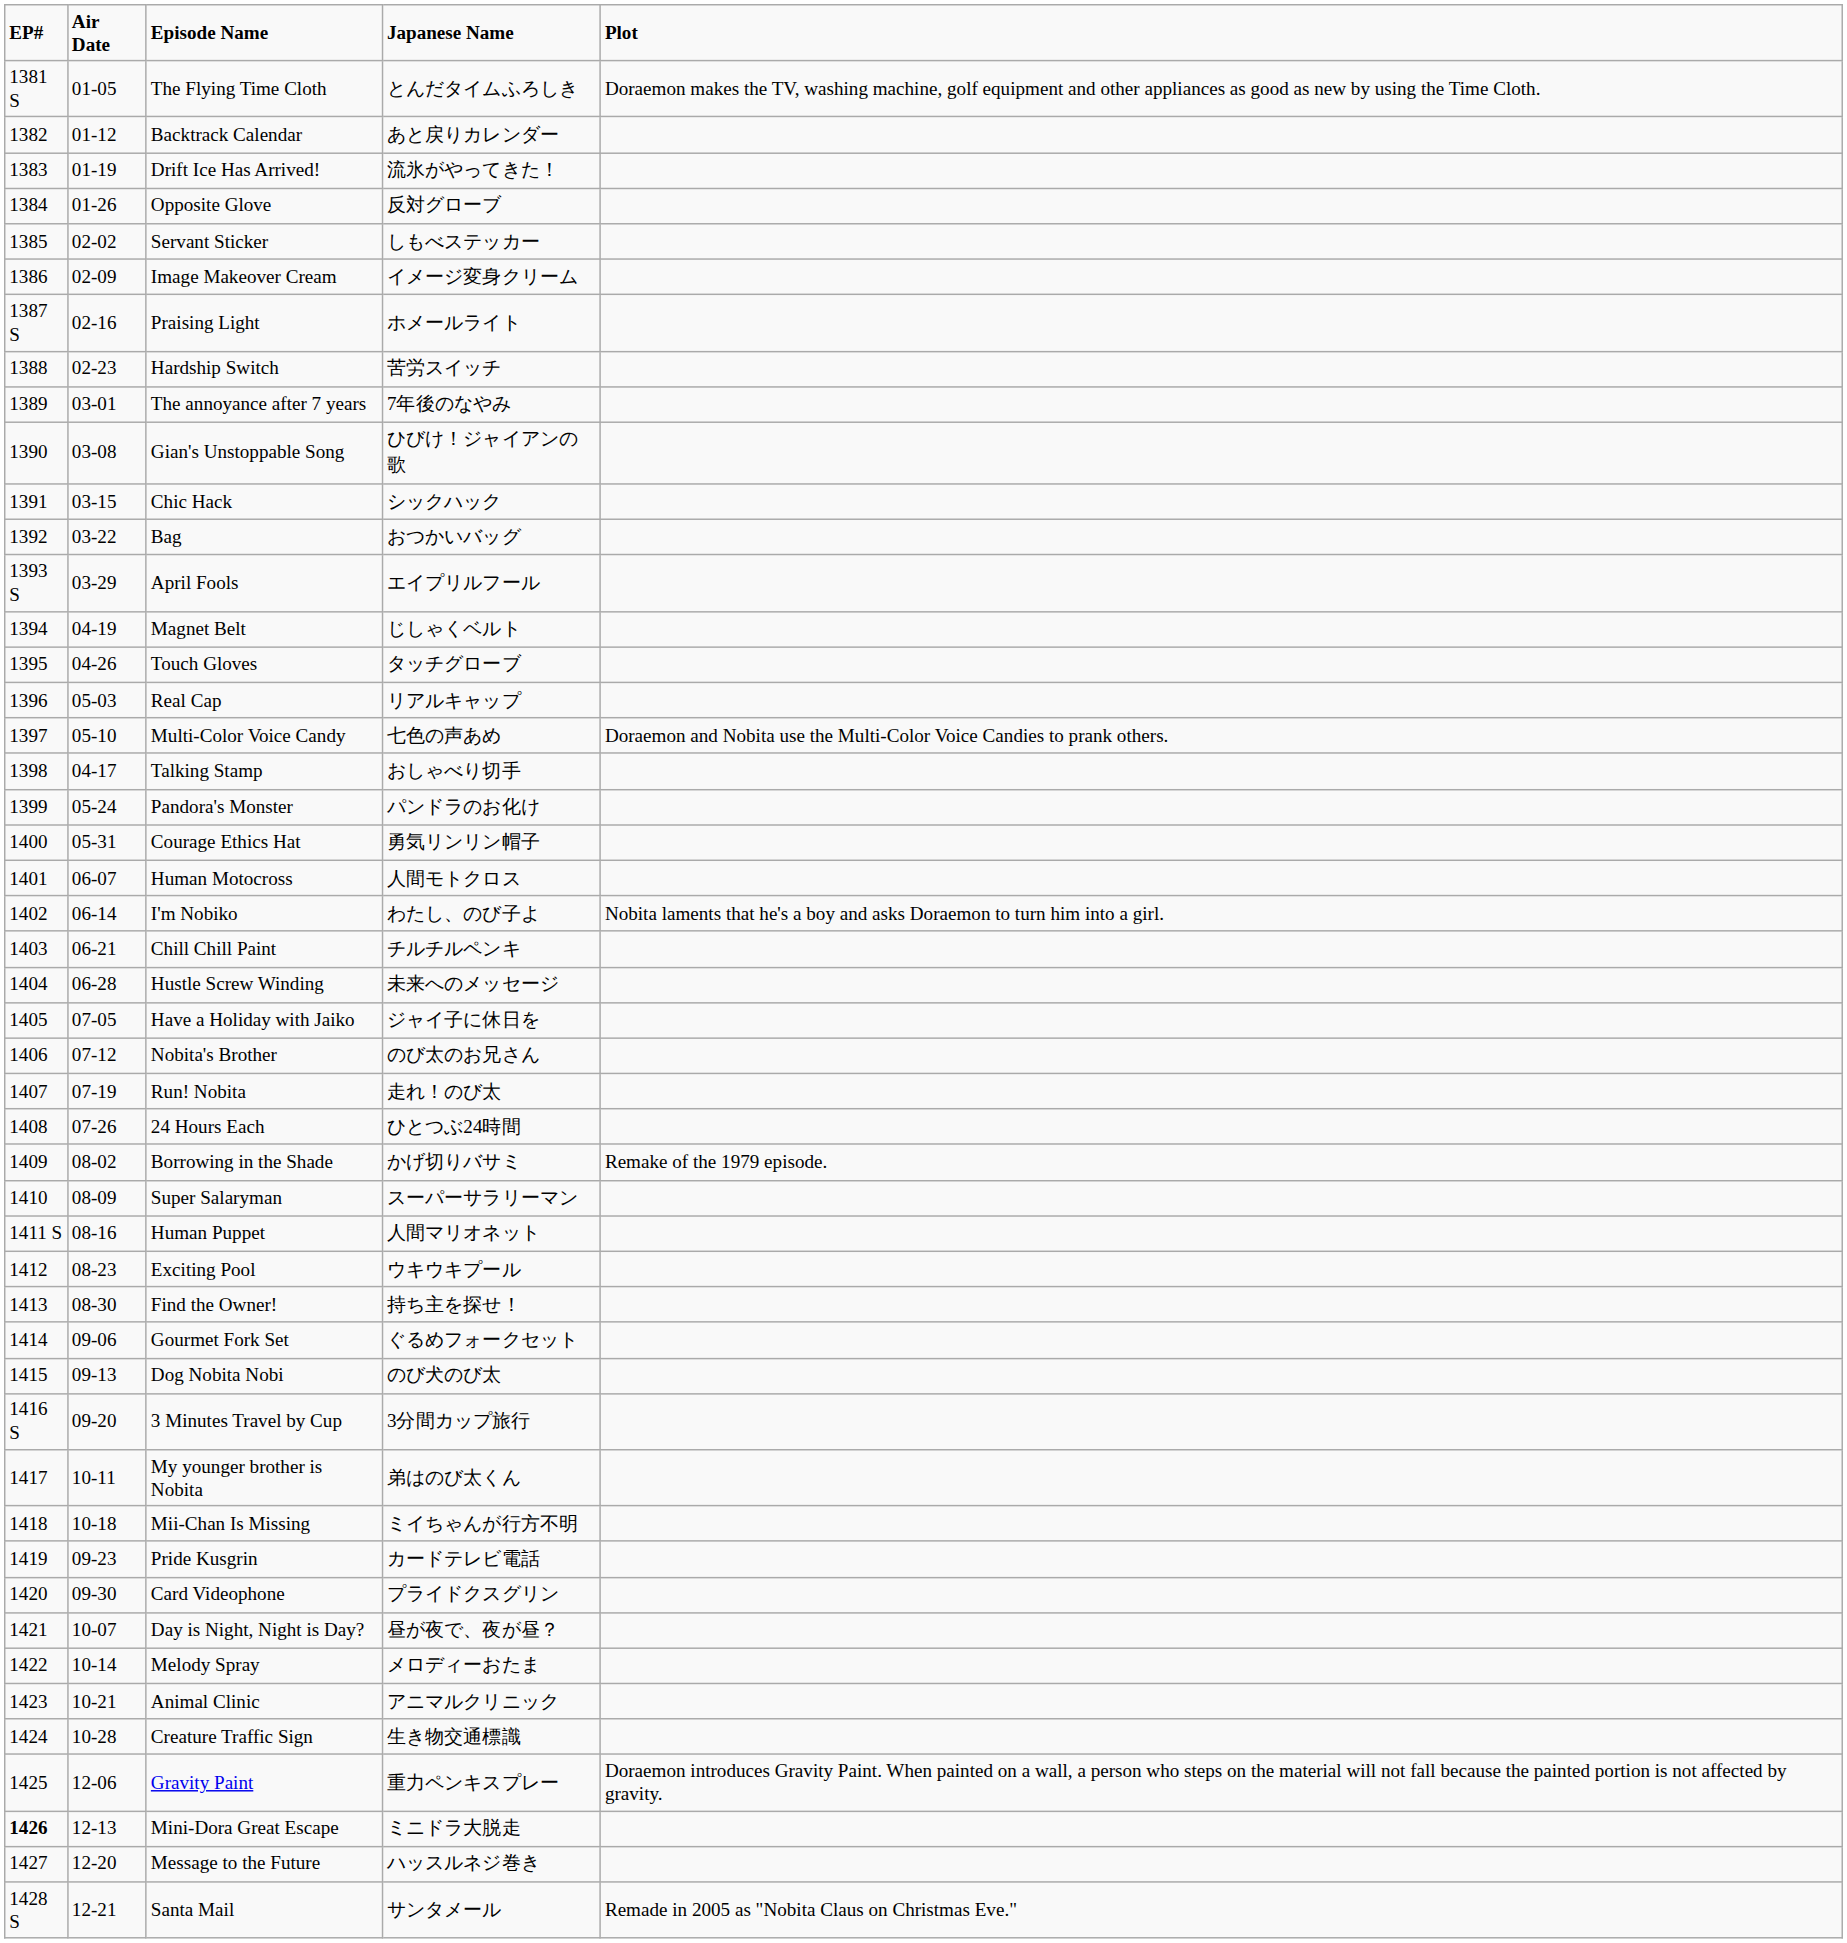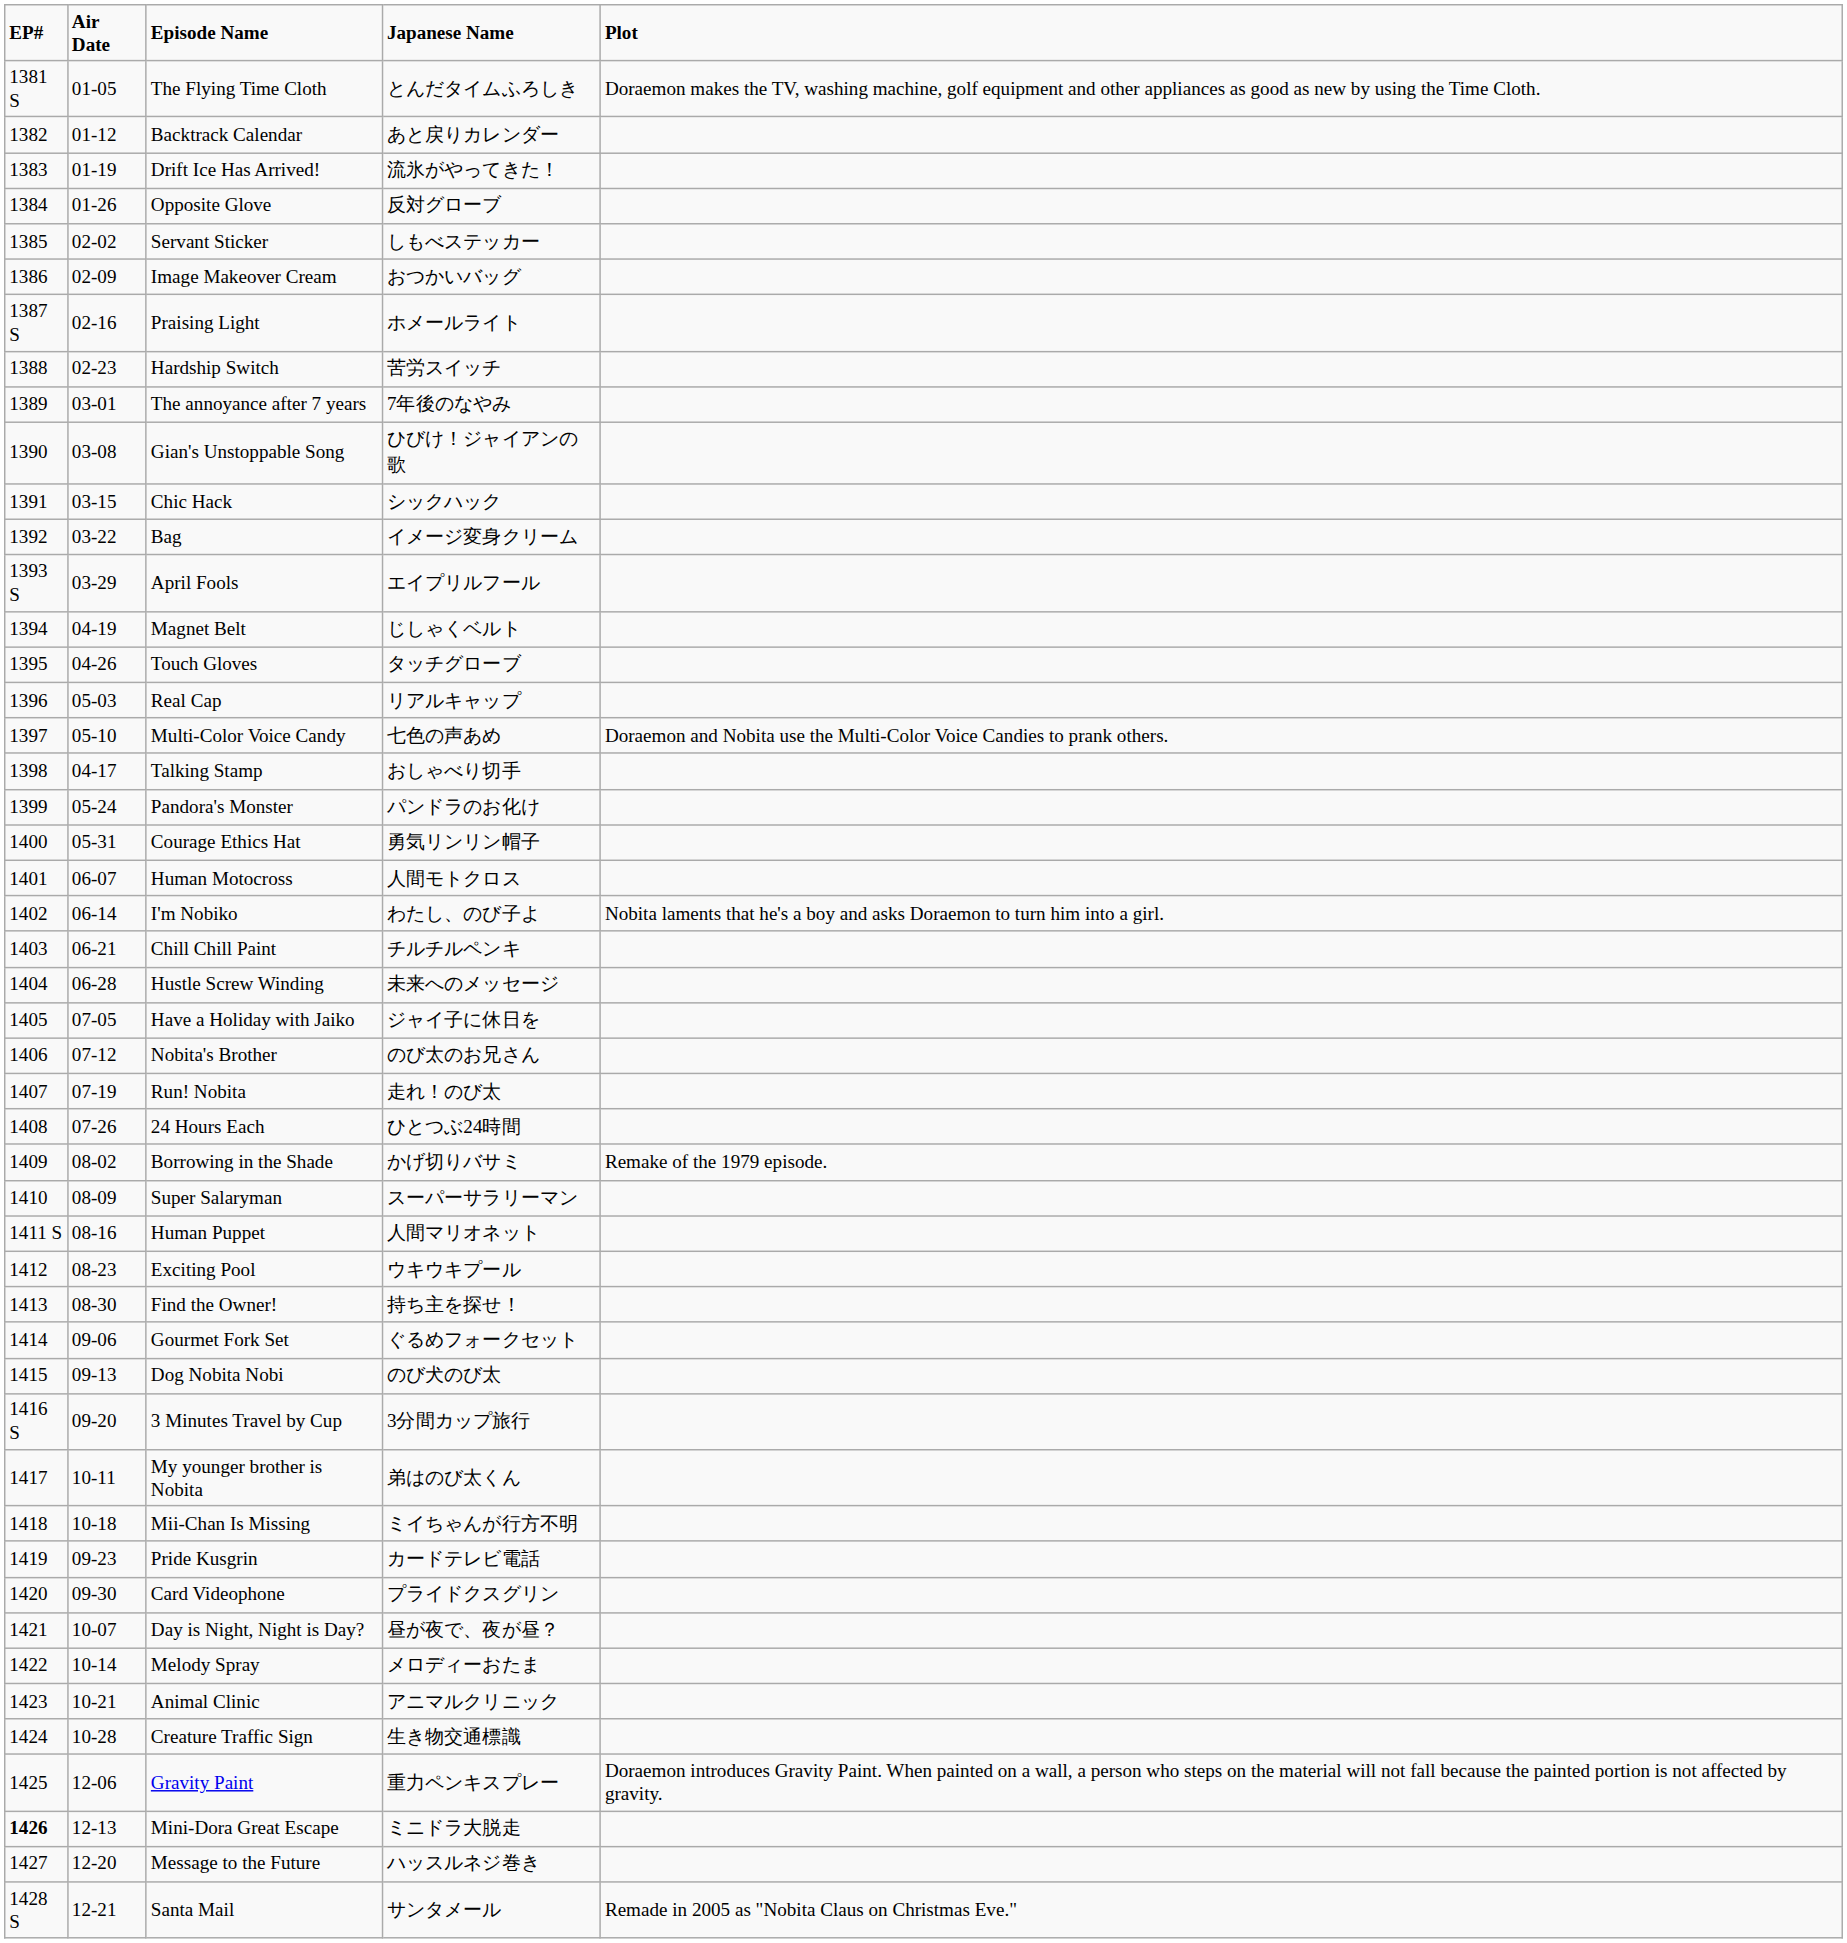Image Makeover Cream | Japanese Name: イメージ変身クリーム -> おつかいバッグ
Bag | Japanese Name: おつかいバッグ -> イメージ変身クリーム
